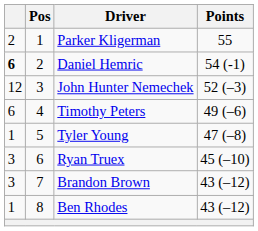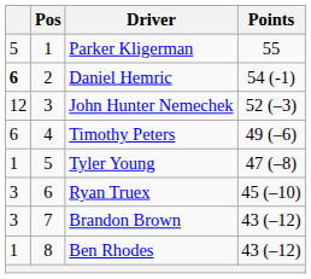Parker Kligerman | column 1: 2 -> 5
